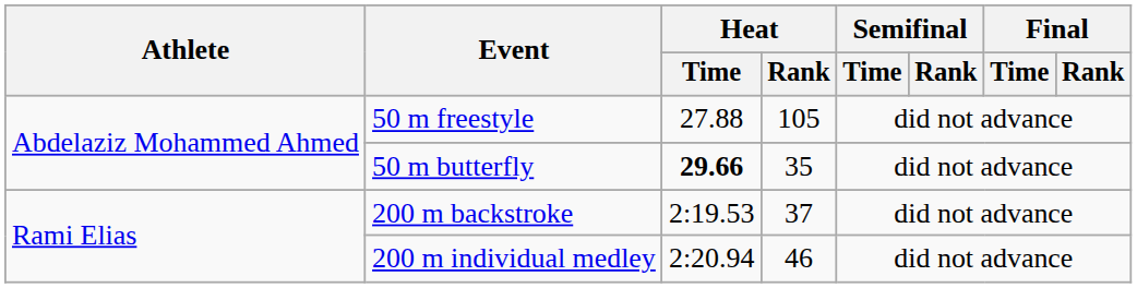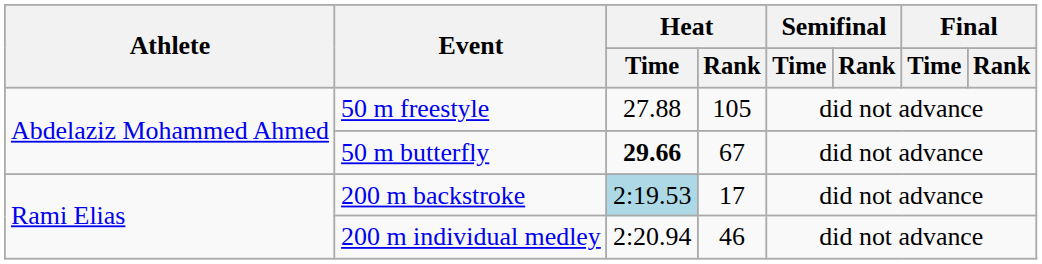50 m butterfly | Heat / Rank: 35 -> 67
200 m backstroke | Heat / Time: no background -> lightblue background
200 m backstroke | Heat / Rank: 37 -> 17
